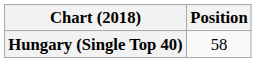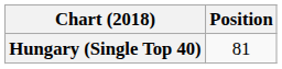Hungary (Single Top 40) | Position: 58 -> 81
